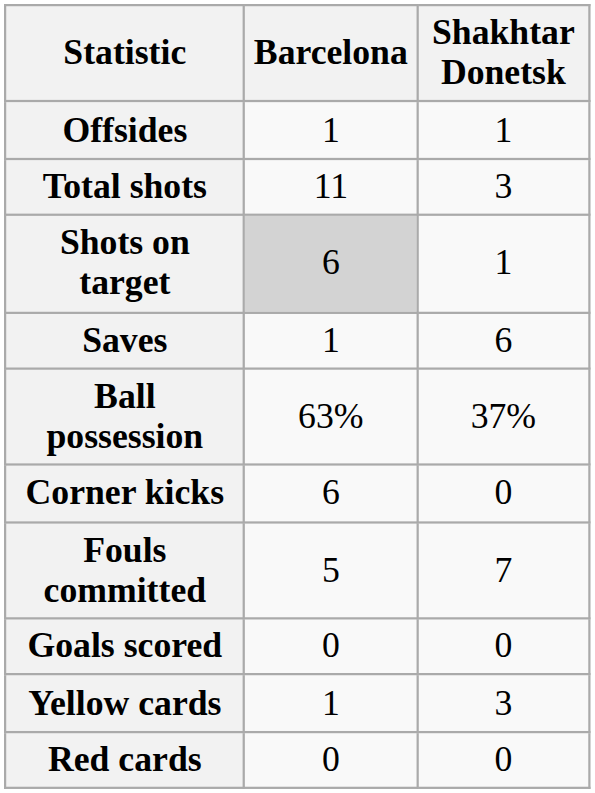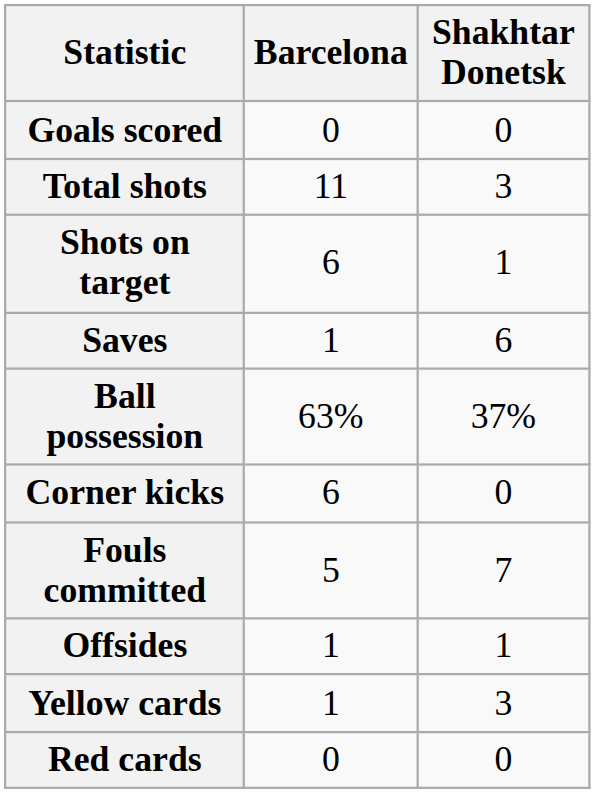rows swapped: Goals scored <-> Offsides
Shots on target | Barcelona: lightgrey background -> no background
